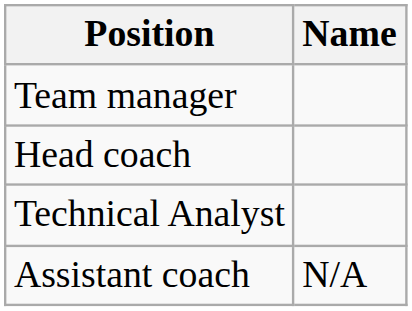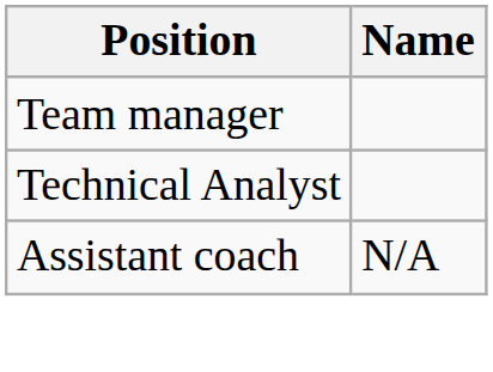- row: Head coach
